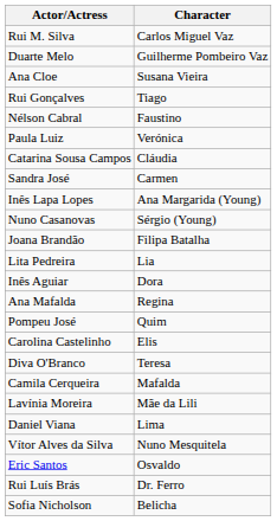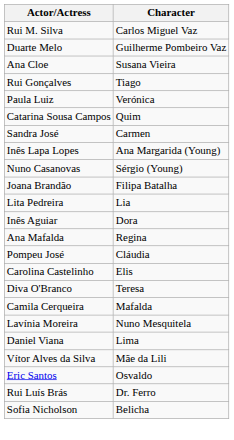- row: Nélson Cabral | Faustino
Catarina Sousa Campos | Character: Cláudia -> Quim
Pompeu José | Character: Quim -> Cláudia
Lavínia Moreira | Character: Mãe da Lili -> Nuno Mesquitela
Vítor Alves da Silva | Character: Nuno Mesquitela -> Mãe da Lili
